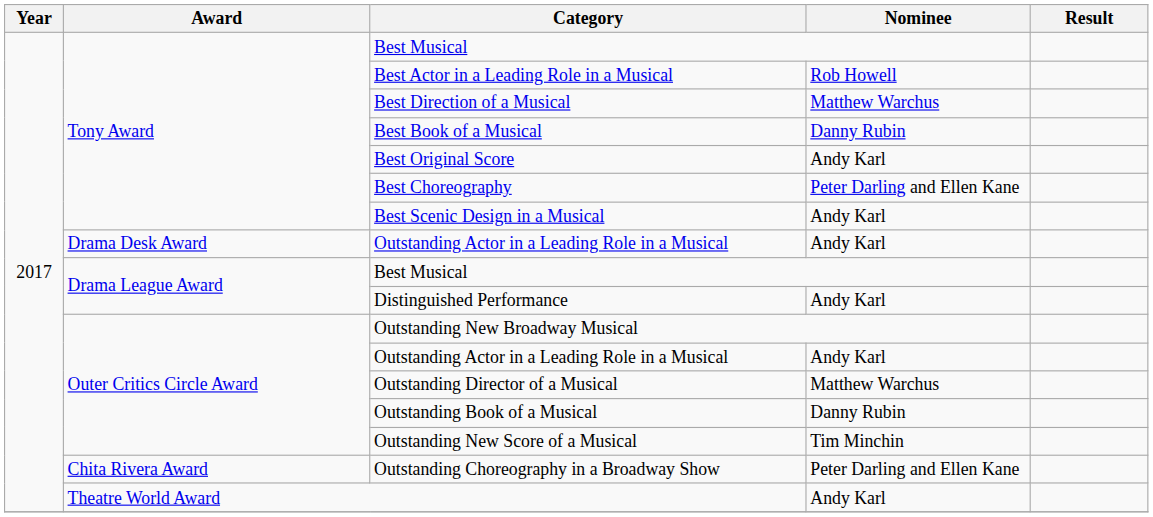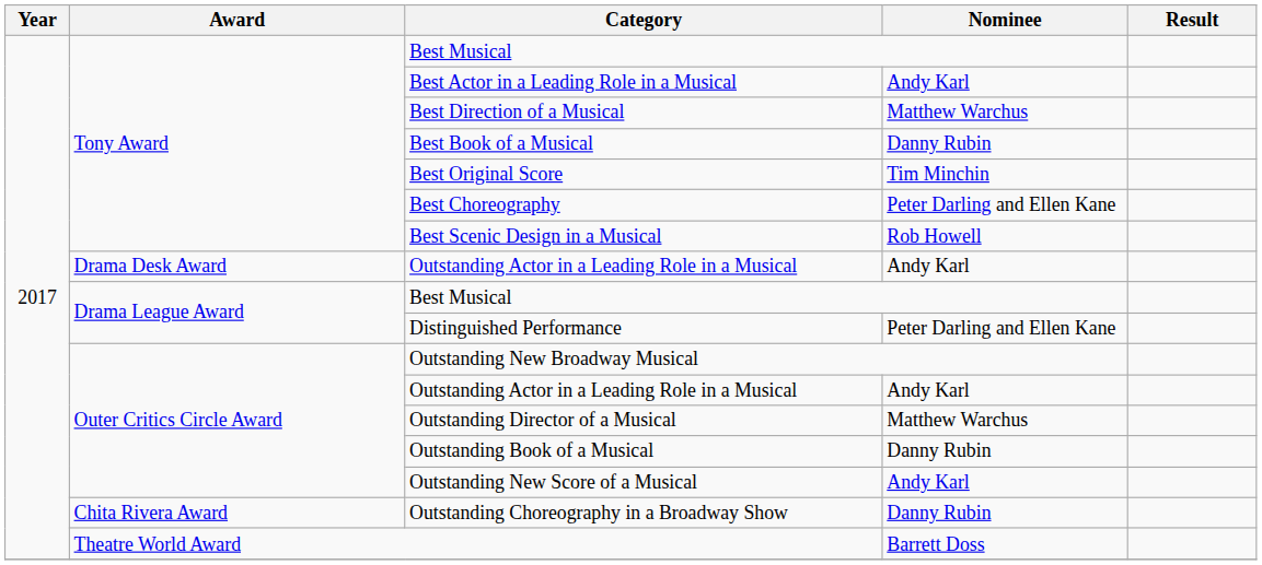Best Actor in a Leading Role in a Musical | Nominee: Rob Howell -> Andy Karl
Best Original Score | Nominee: Andy Karl -> Tim Minchin
Best Scenic Design in a Musical | Nominee: Andy Karl -> Rob Howell
Distinguished Performance | Nominee: Andy Karl -> Peter Darling and Ellen Kane
Outstanding New Score of a Musical | Nominee: Tim Minchin -> Andy Karl
Outstanding Choreography in a Broadway Show | Nominee: Peter Darling and Ellen Kane -> Danny Rubin
Theatre World Award | Nominee: Andy Karl -> Barrett Doss
